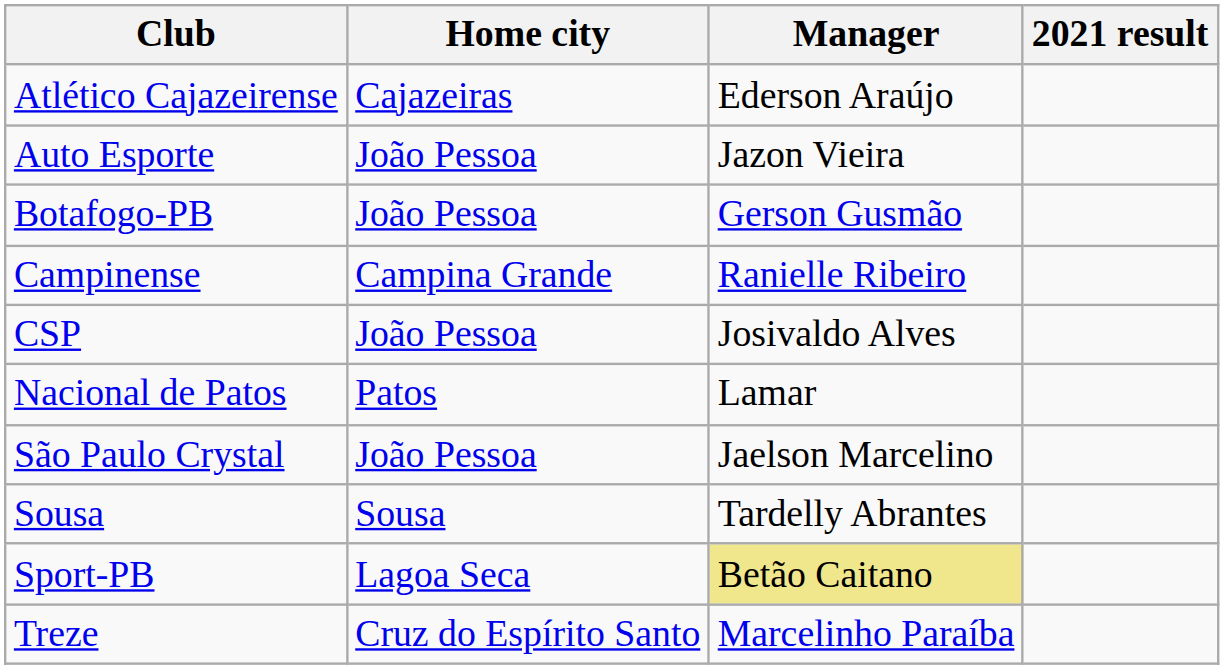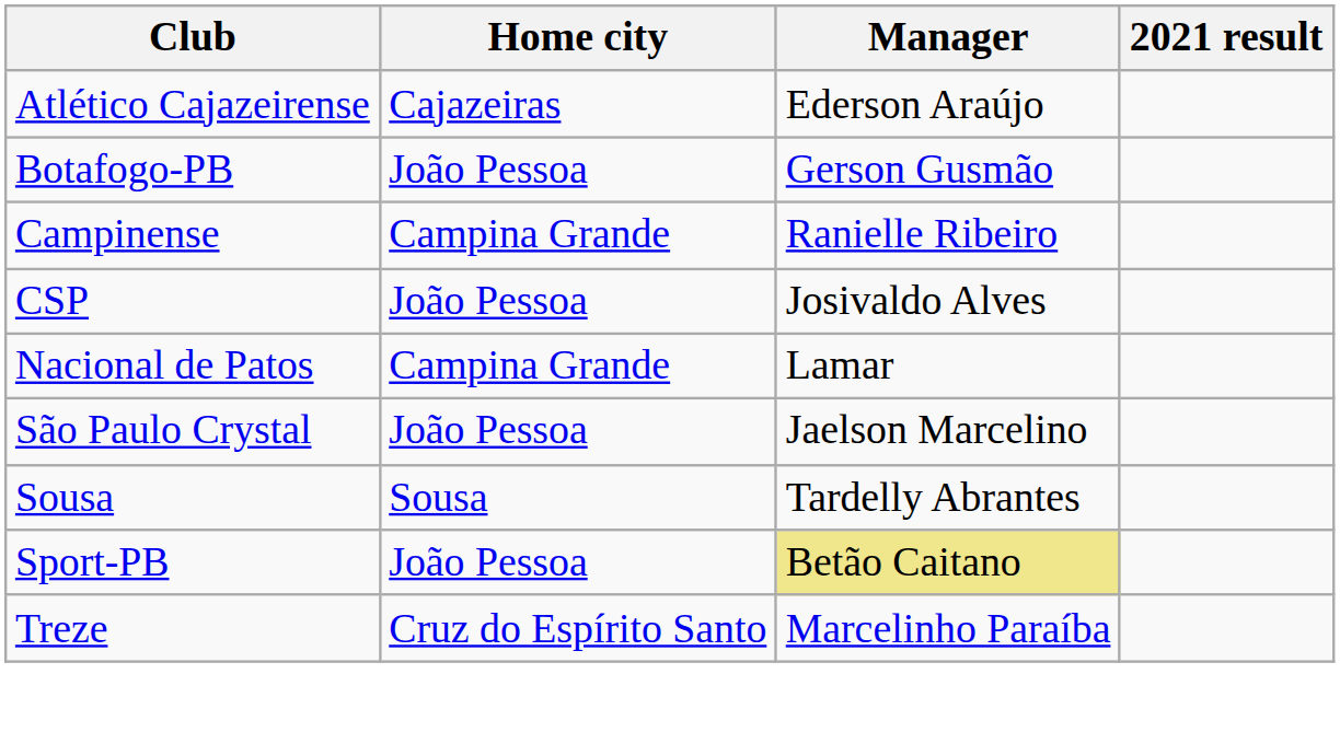- row: Auto Esporte | João Pessoa | Jazon Vieira
Nacional de Patos | Home city: Patos -> Campina Grande
Sport-PB | Home city: Lagoa Seca -> João Pessoa
